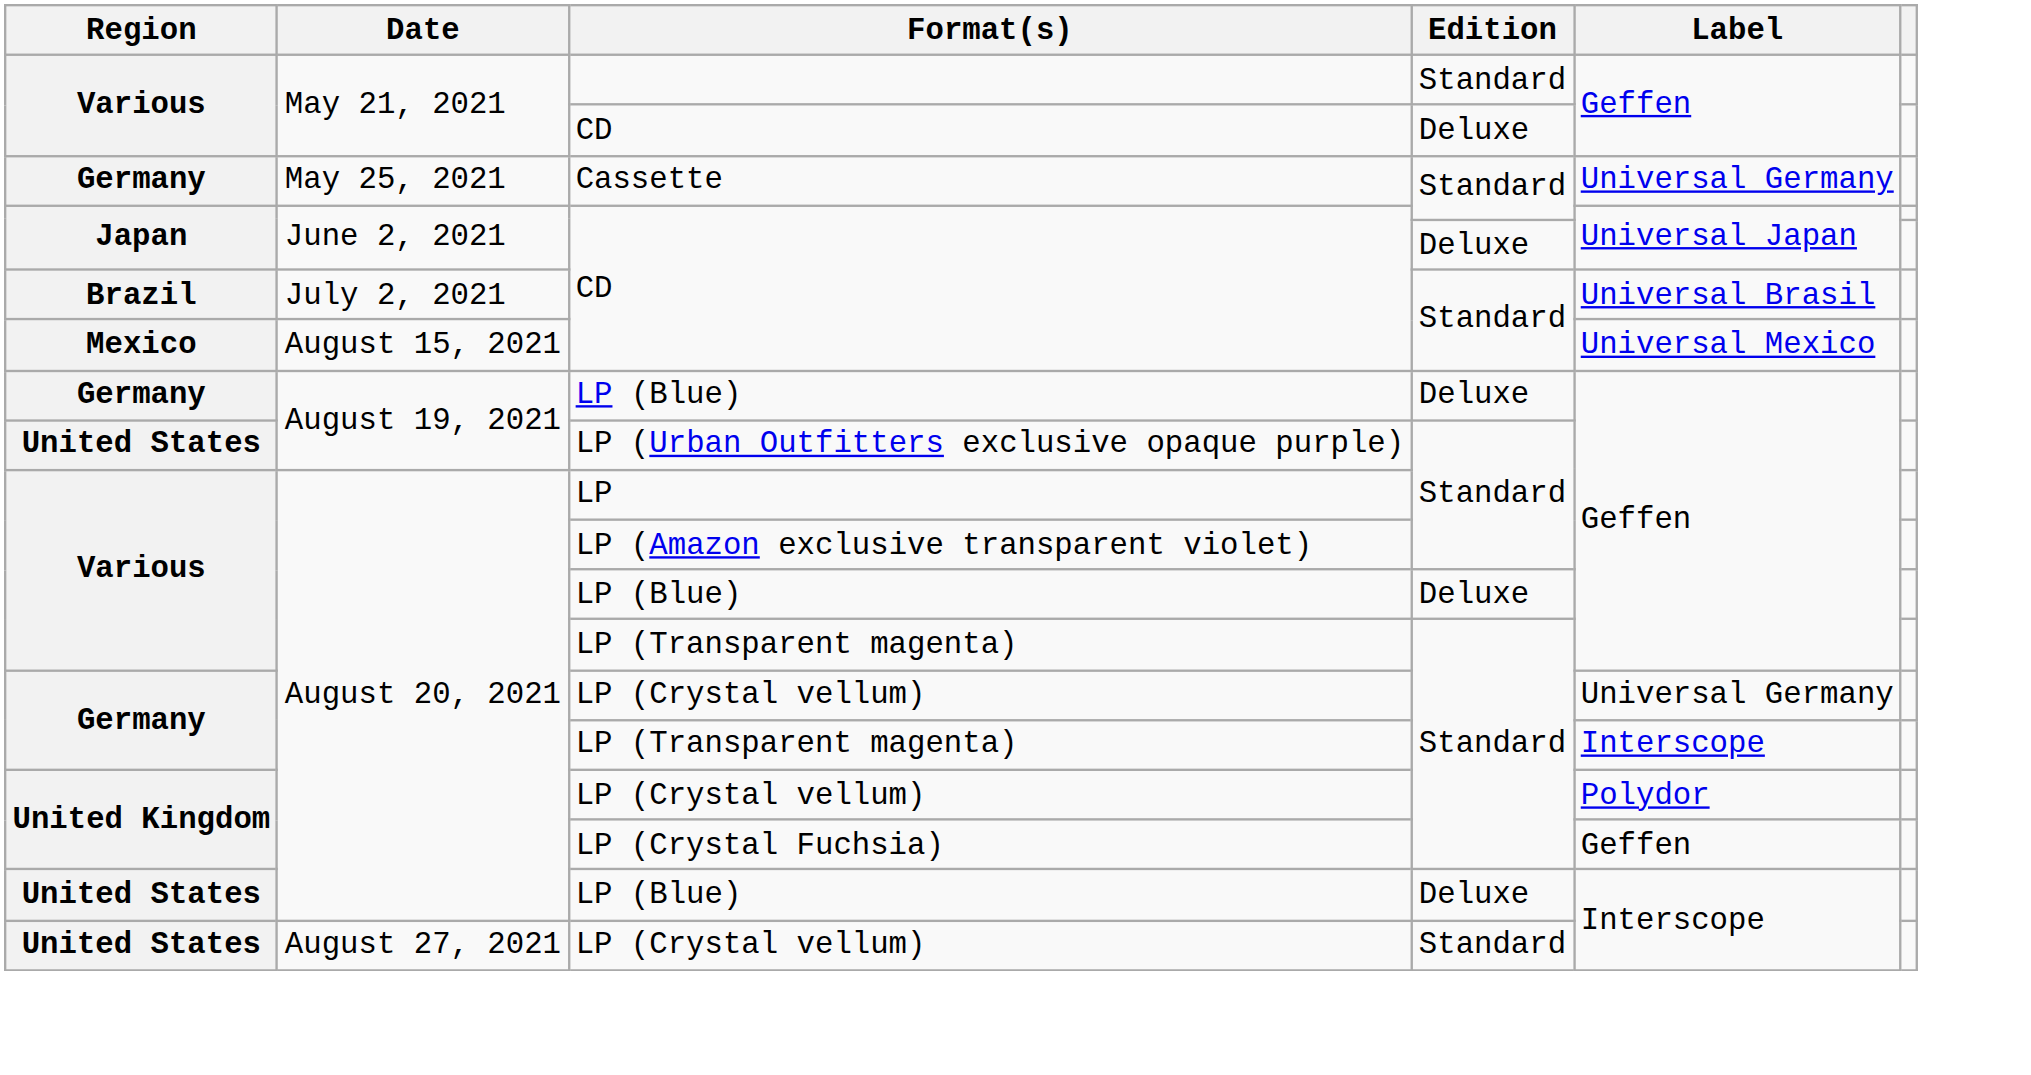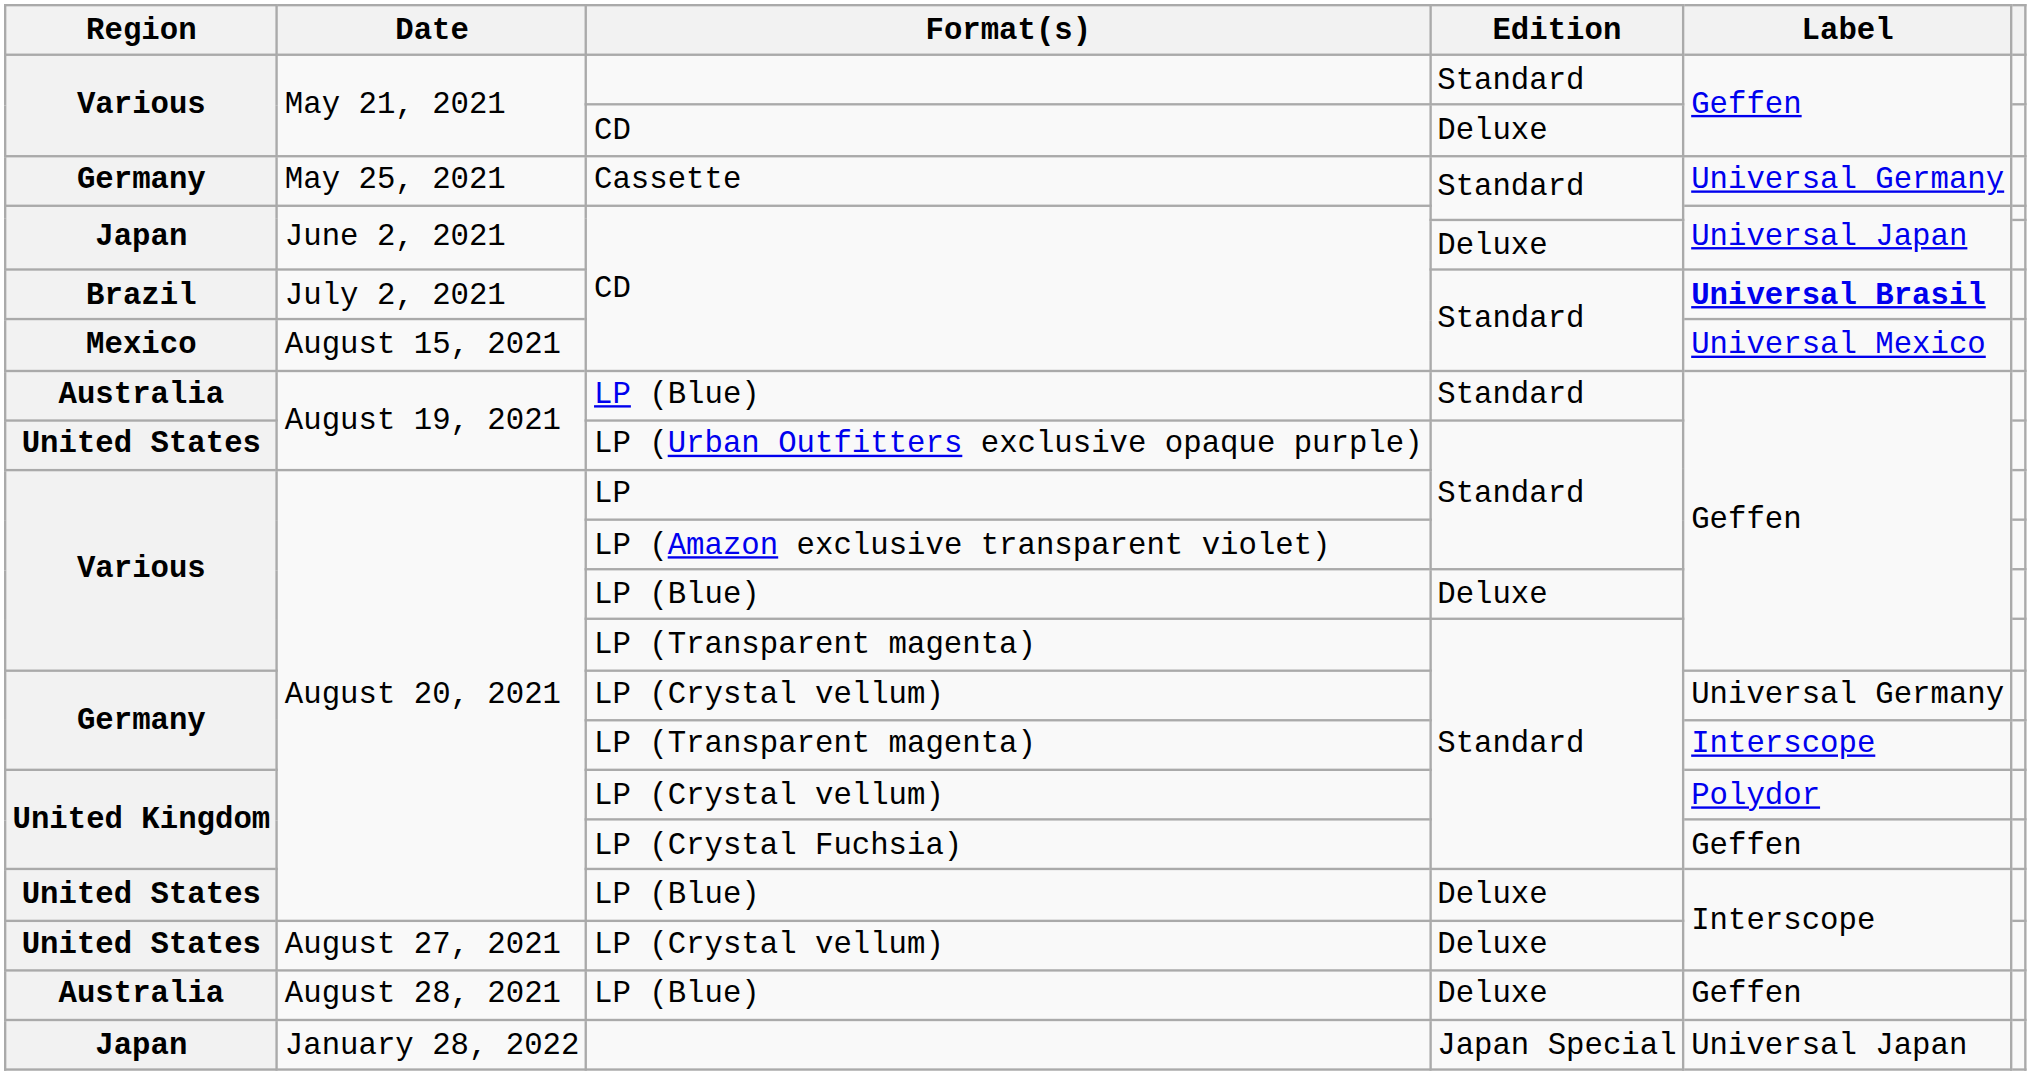July 2, 2021 | Label: normal -> bold
August 19, 2021 / LP (Blue) | Region: Germany -> Australia
August 19, 2021 / LP (Blue) | Edition: Deluxe -> Standard
August 27, 2021 | Edition: Standard -> Deluxe
+ row: Australia | August 28, 2021 | LP (Blue) | Deluxe | Geffen
+ row: Japan | January 28, 2022 | Japan Special | Universal Japan
